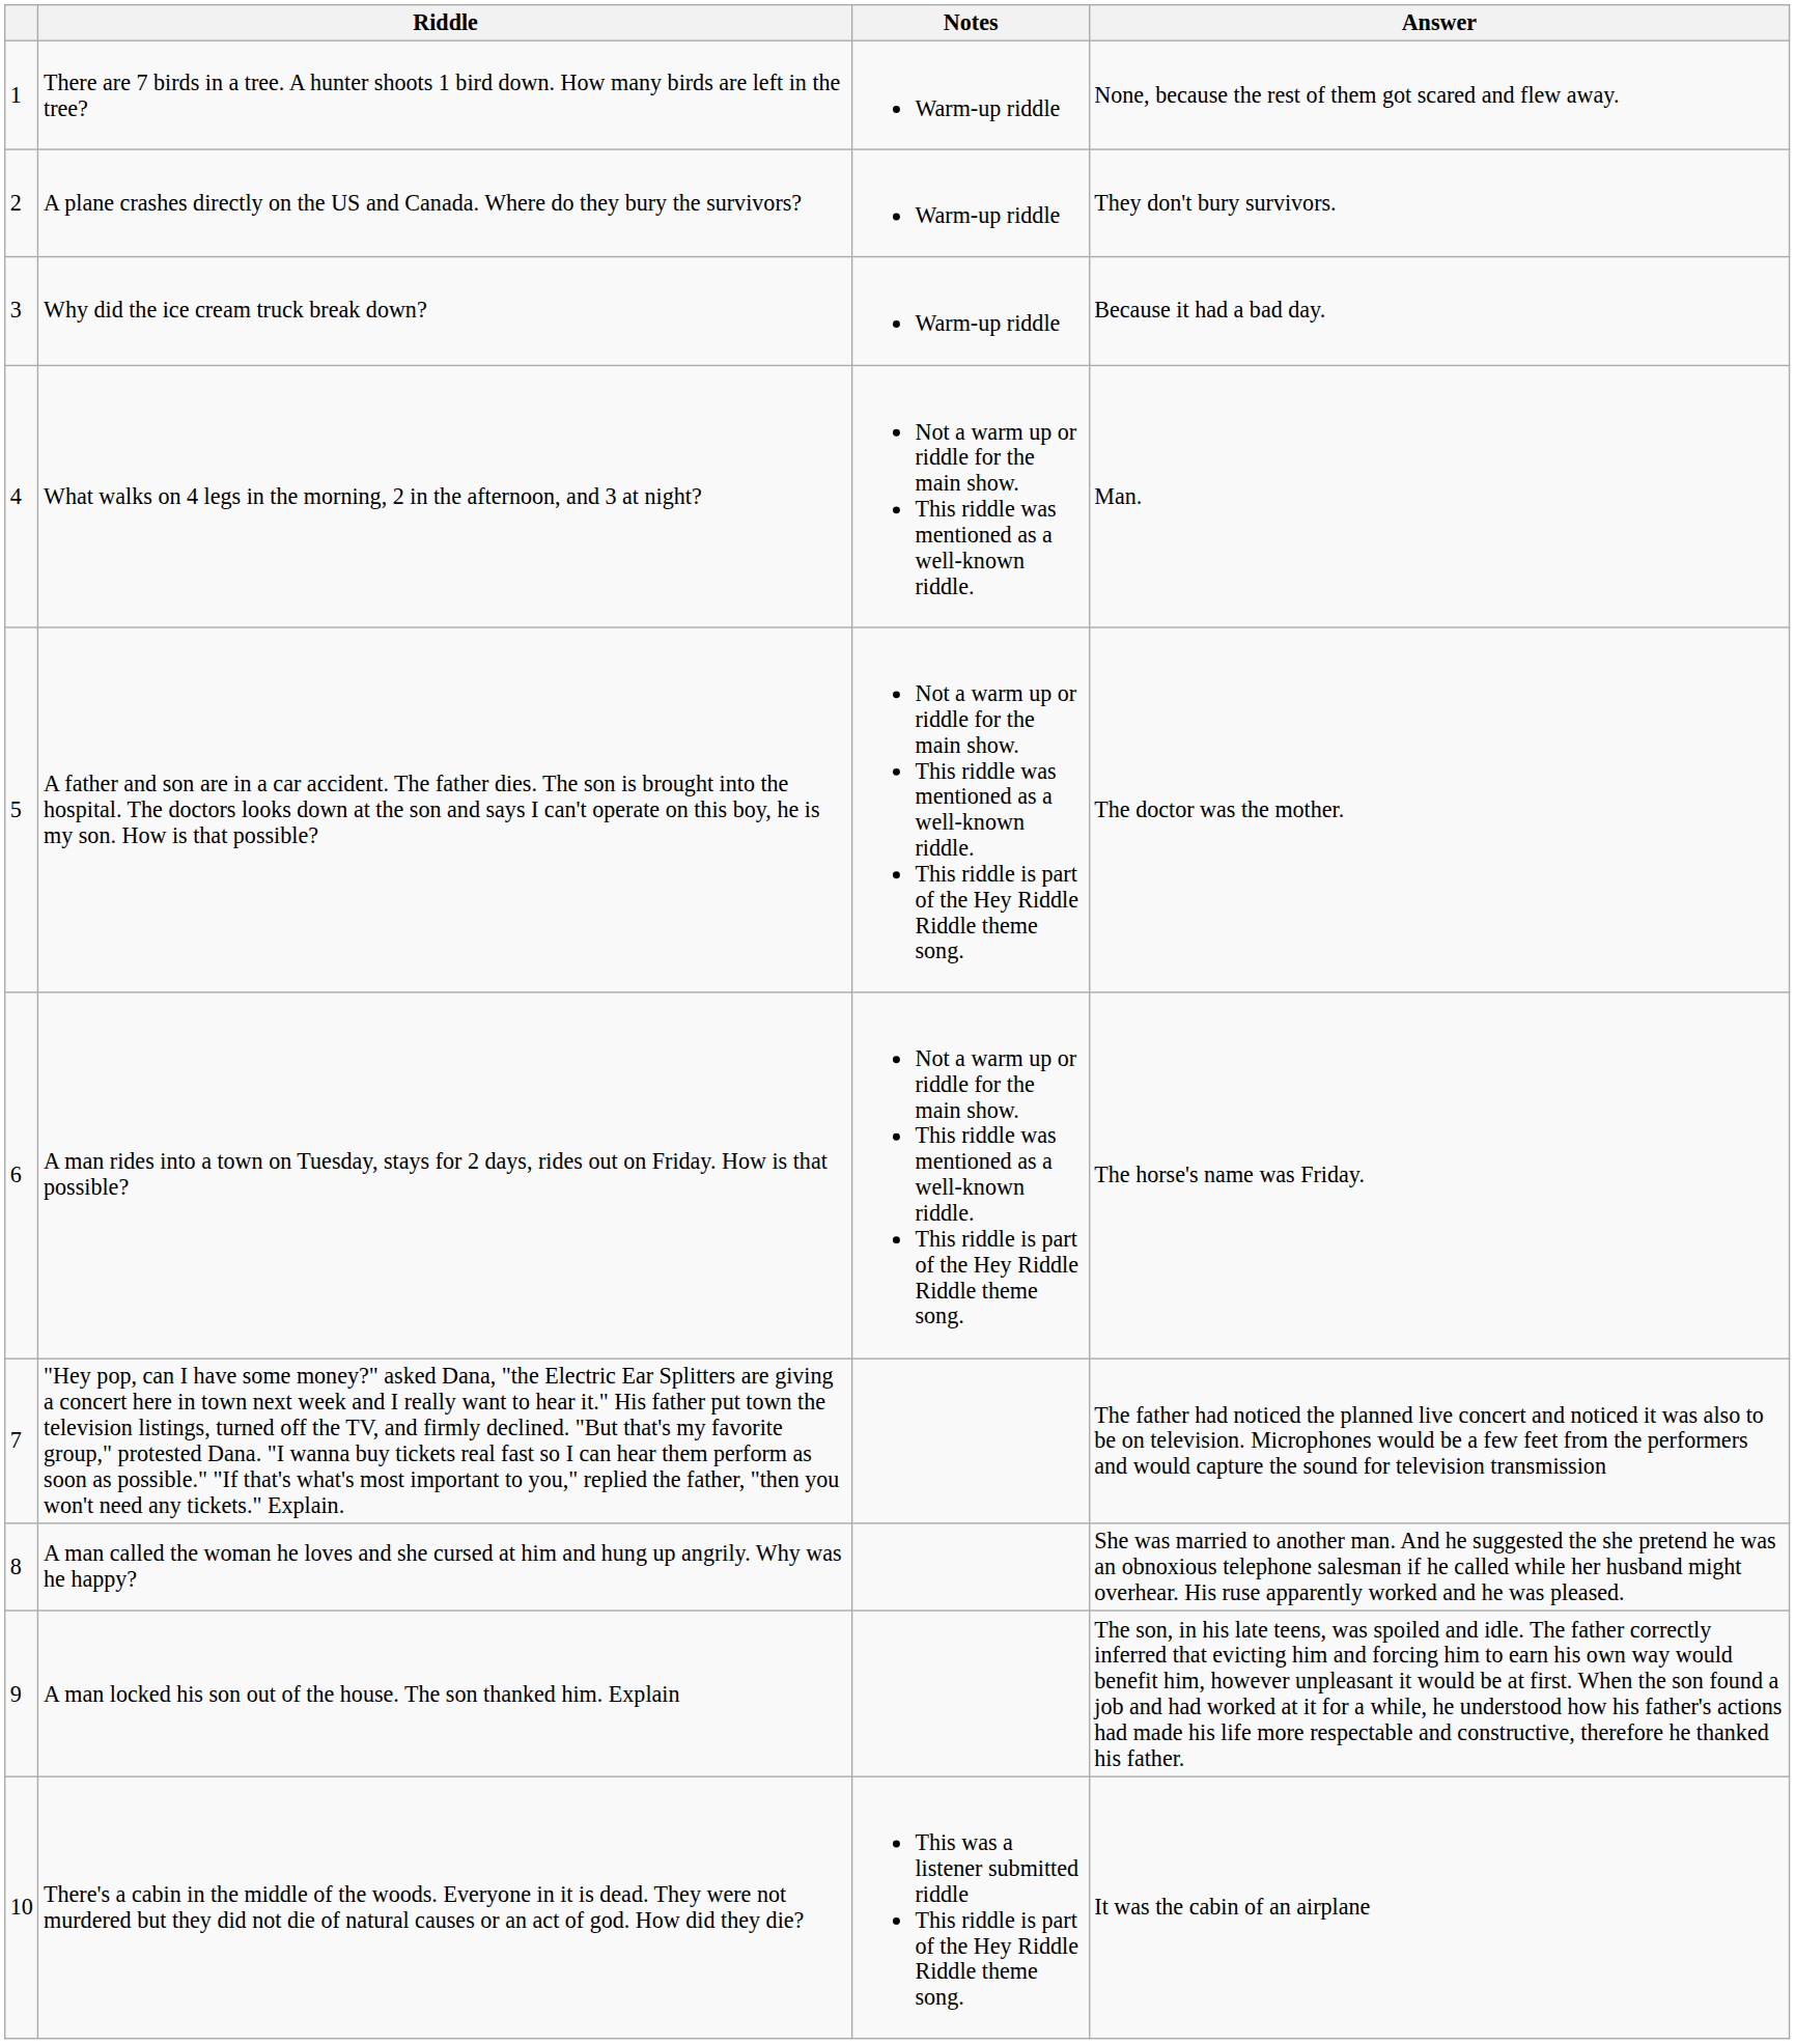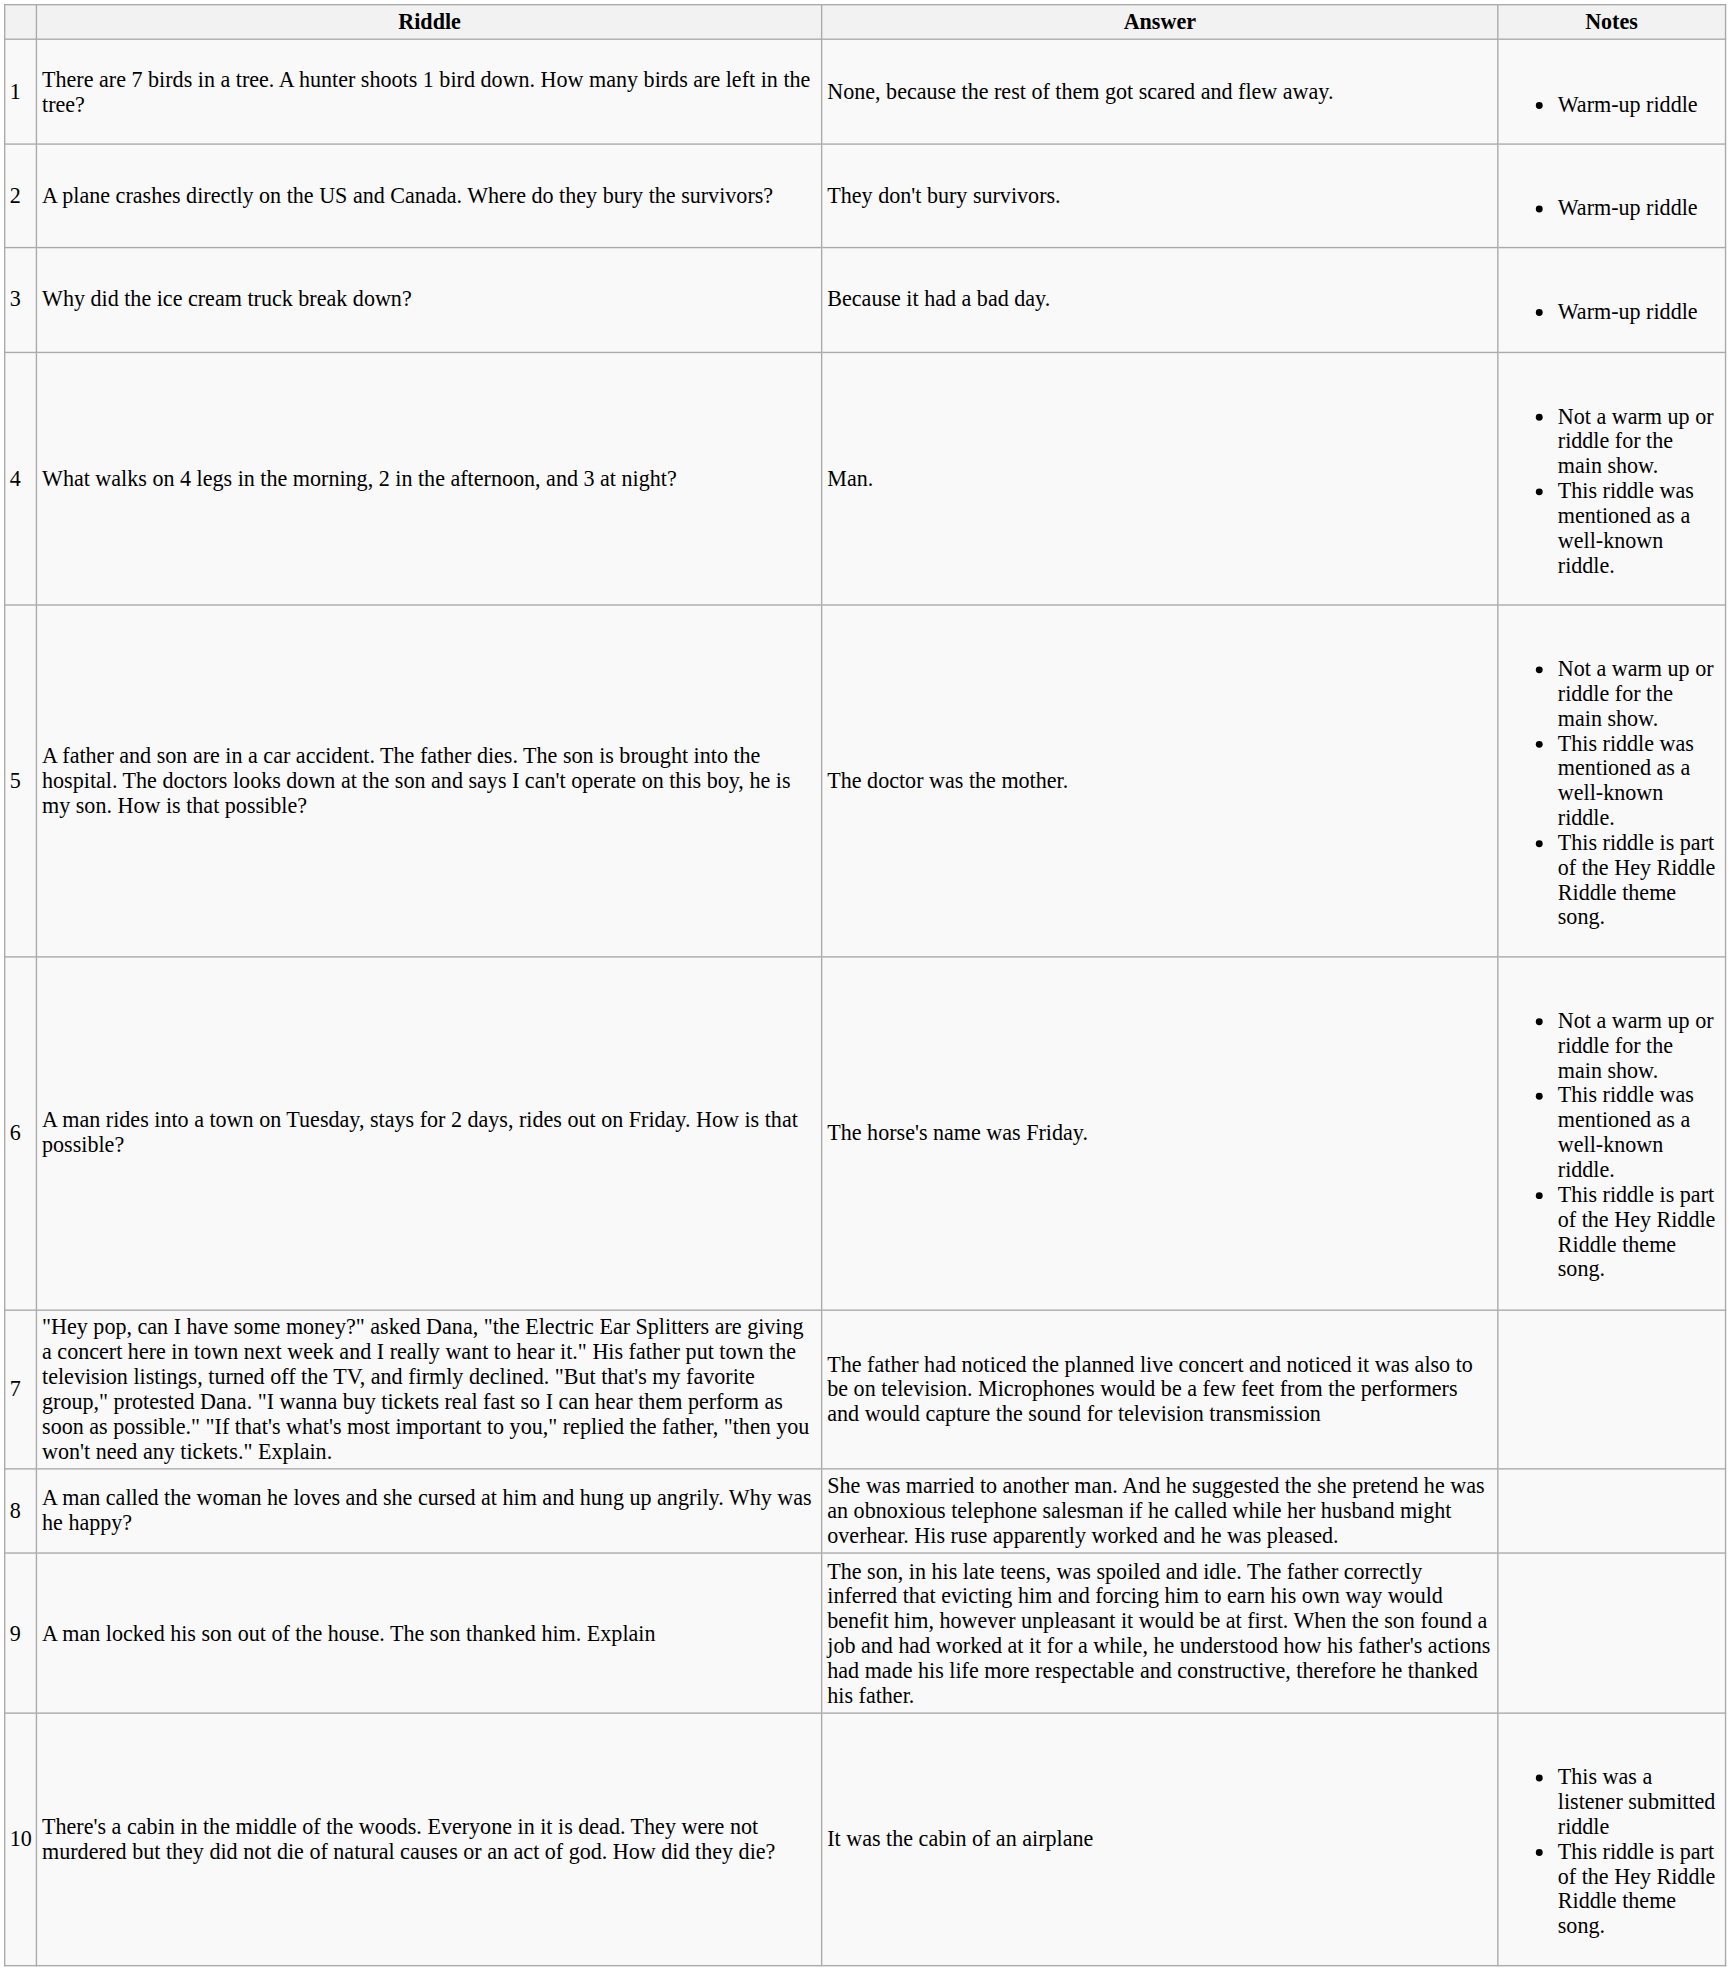columns swapped: Answer <-> Notes
